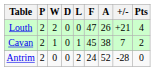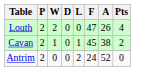- column: +/- | +21 | 7 | -28
